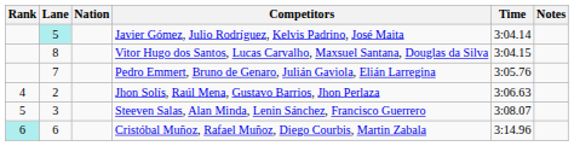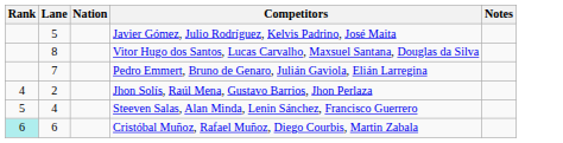- column: Time | 3:04.14 | 3:04.15 | 3:05.76 | 3:06.63 | 3:08.07 | 3:14.96
Javier Gómez, Julio Rodríguez, Kelvis Padrino, José Maita | Lane: paleturquoise background -> no background
Steeven Salas, Alan Minda, Lenin Sánchez, Francisco Guerrero | Lane: 3 -> 4
